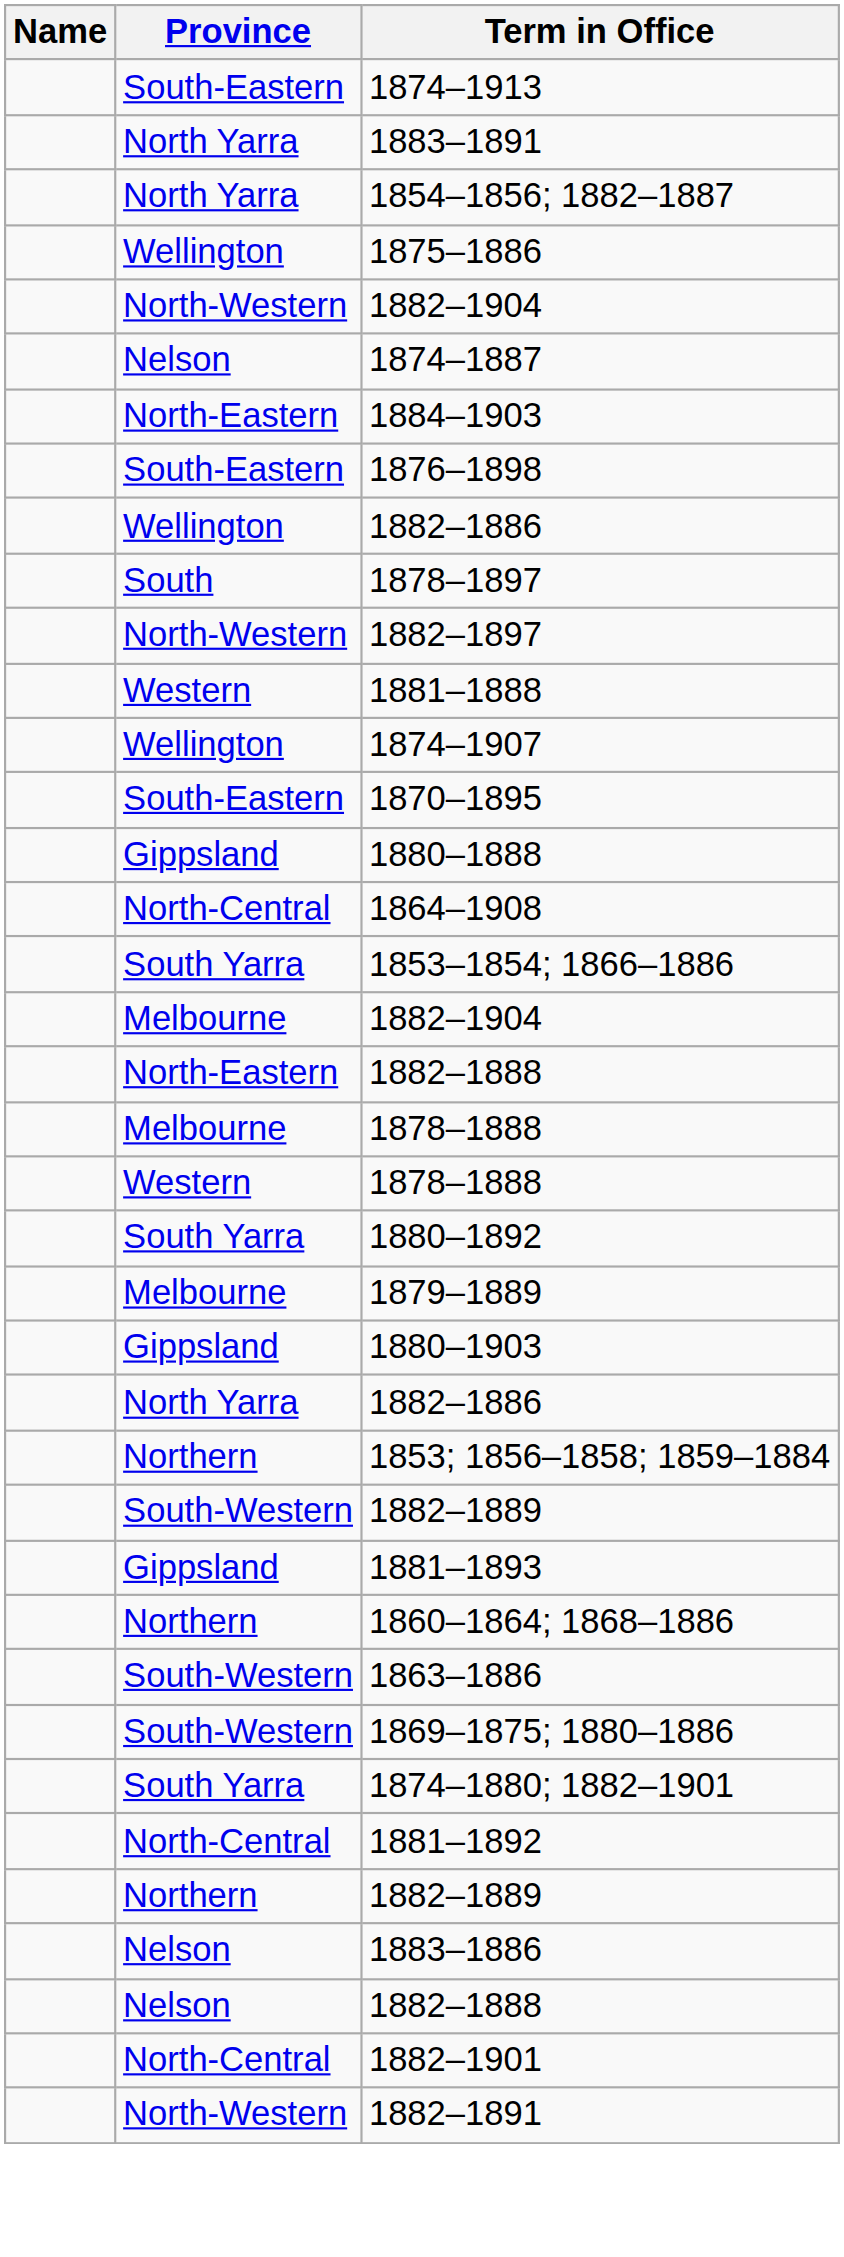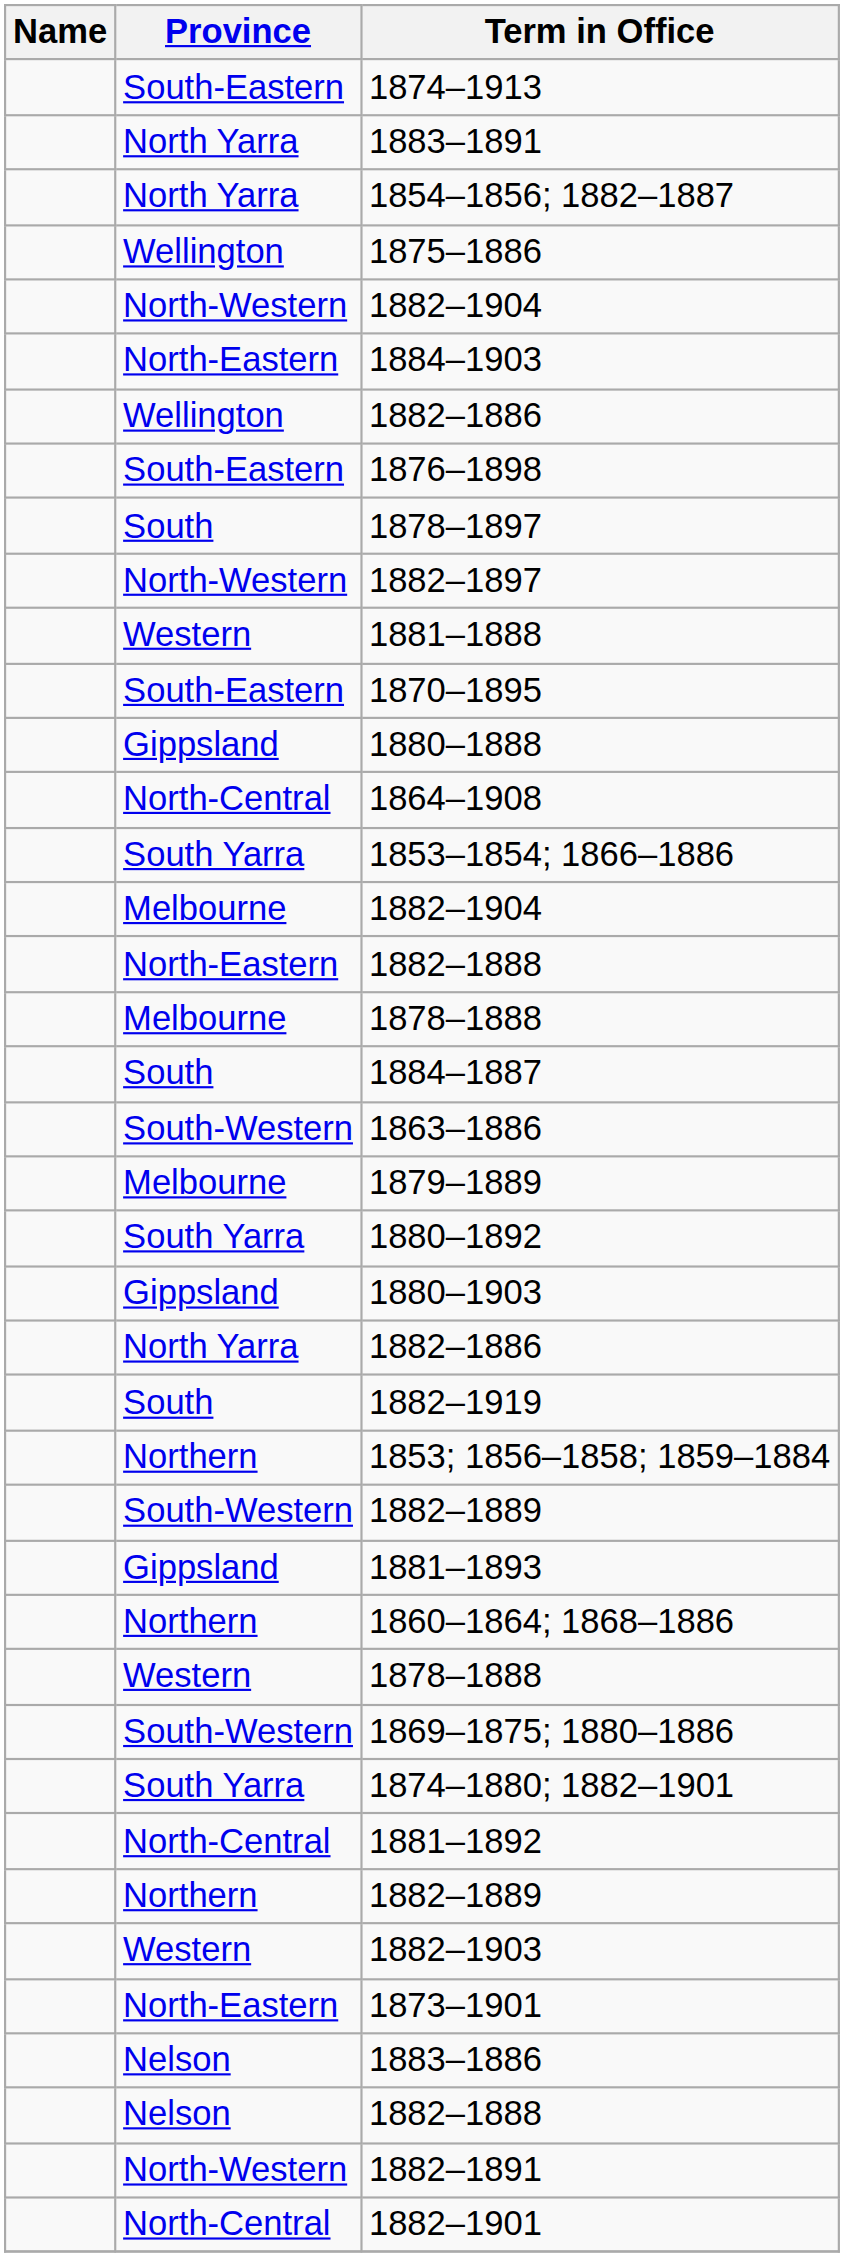- row: Nelson | 1874–1887
rows swapped: 1876–1898 <-> Wellington / 1882–1886
- row: Wellington | 1874–1907
+ row: South | 1884–1887
rows swapped: 1863–1886 <-> Western / 1878–1888
rows swapped: 1879–1889 <-> 1880–1892
+ row: South | 1882–1919
+ row: Western | 1882–1903
+ row: North-Eastern | 1873–1901
rows swapped: 1882–1891 <-> 1882–1901
